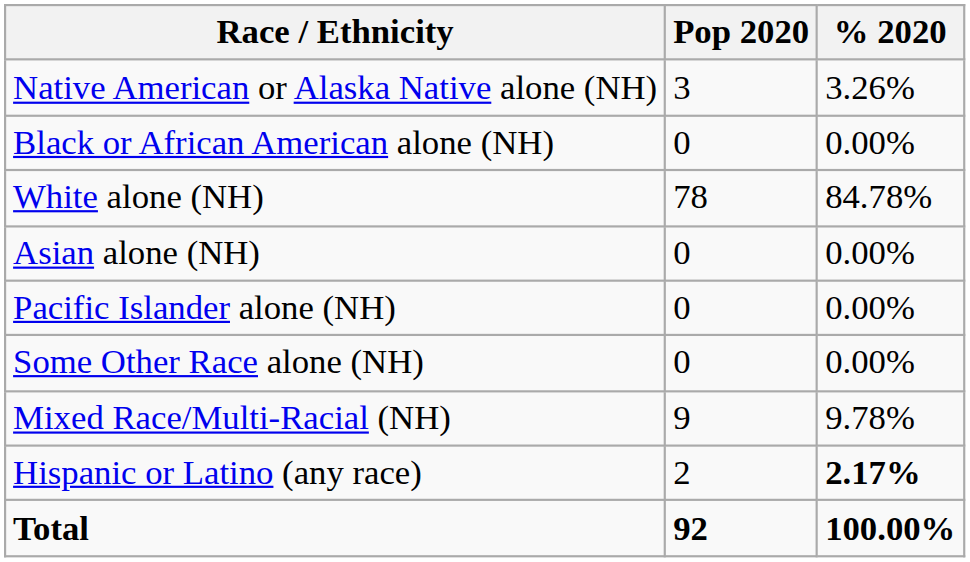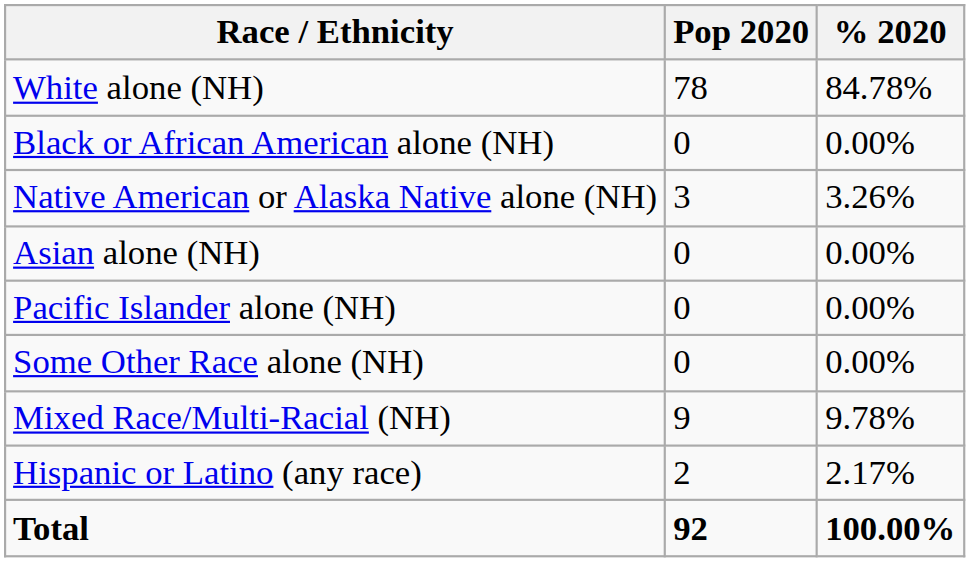rows swapped: White alone (NH) <-> Native American or Alaska Native alone (NH)
Hispanic or Latino (any race) | % 2020: bold -> normal
